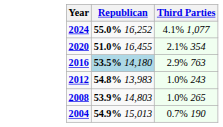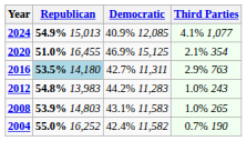+ column: Democratic | 40.9% 12,085 | 46.9% 15,125 | 42.7% 11,311 | 44.2% 11,283 | 43.1% 11,583 | 42.4% 11,582
2024 | Republican: 55.0% 16,252 -> 54.9% 15,013
2004 | Republican: 54.9% 15,013 -> 55.0% 16,252
